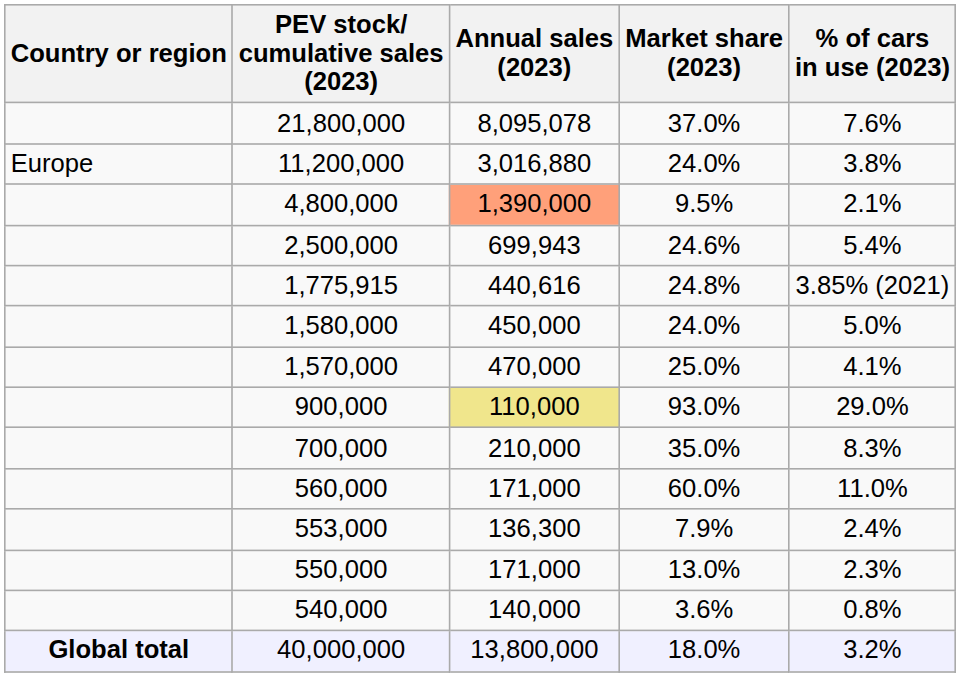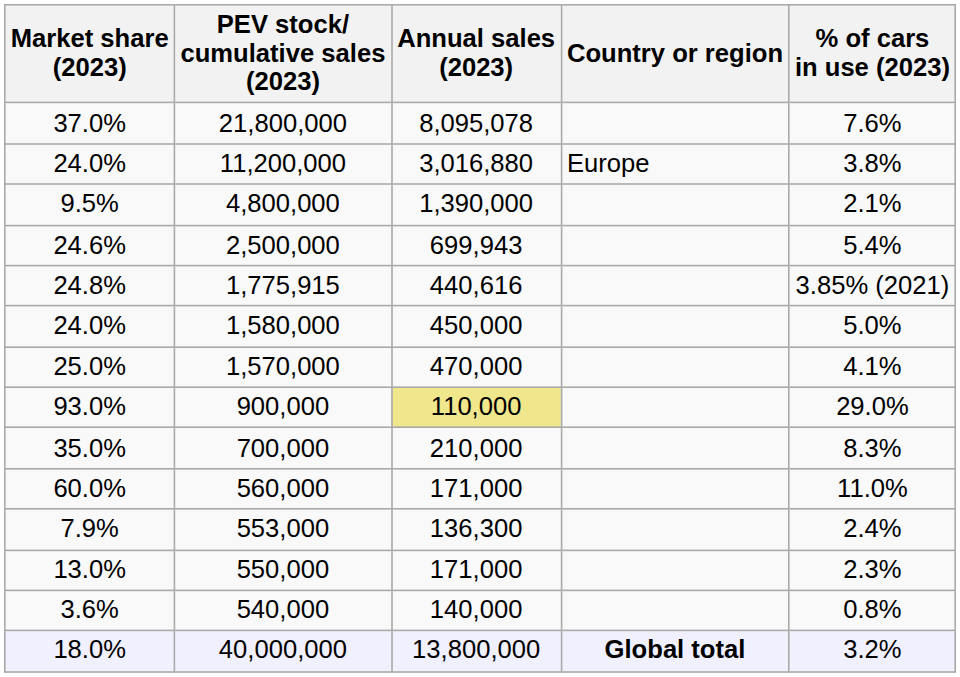columns swapped: Country or region <-> Market share (2023)
4,800,000 | Annual sales (2023): lightsalmon background -> no background
